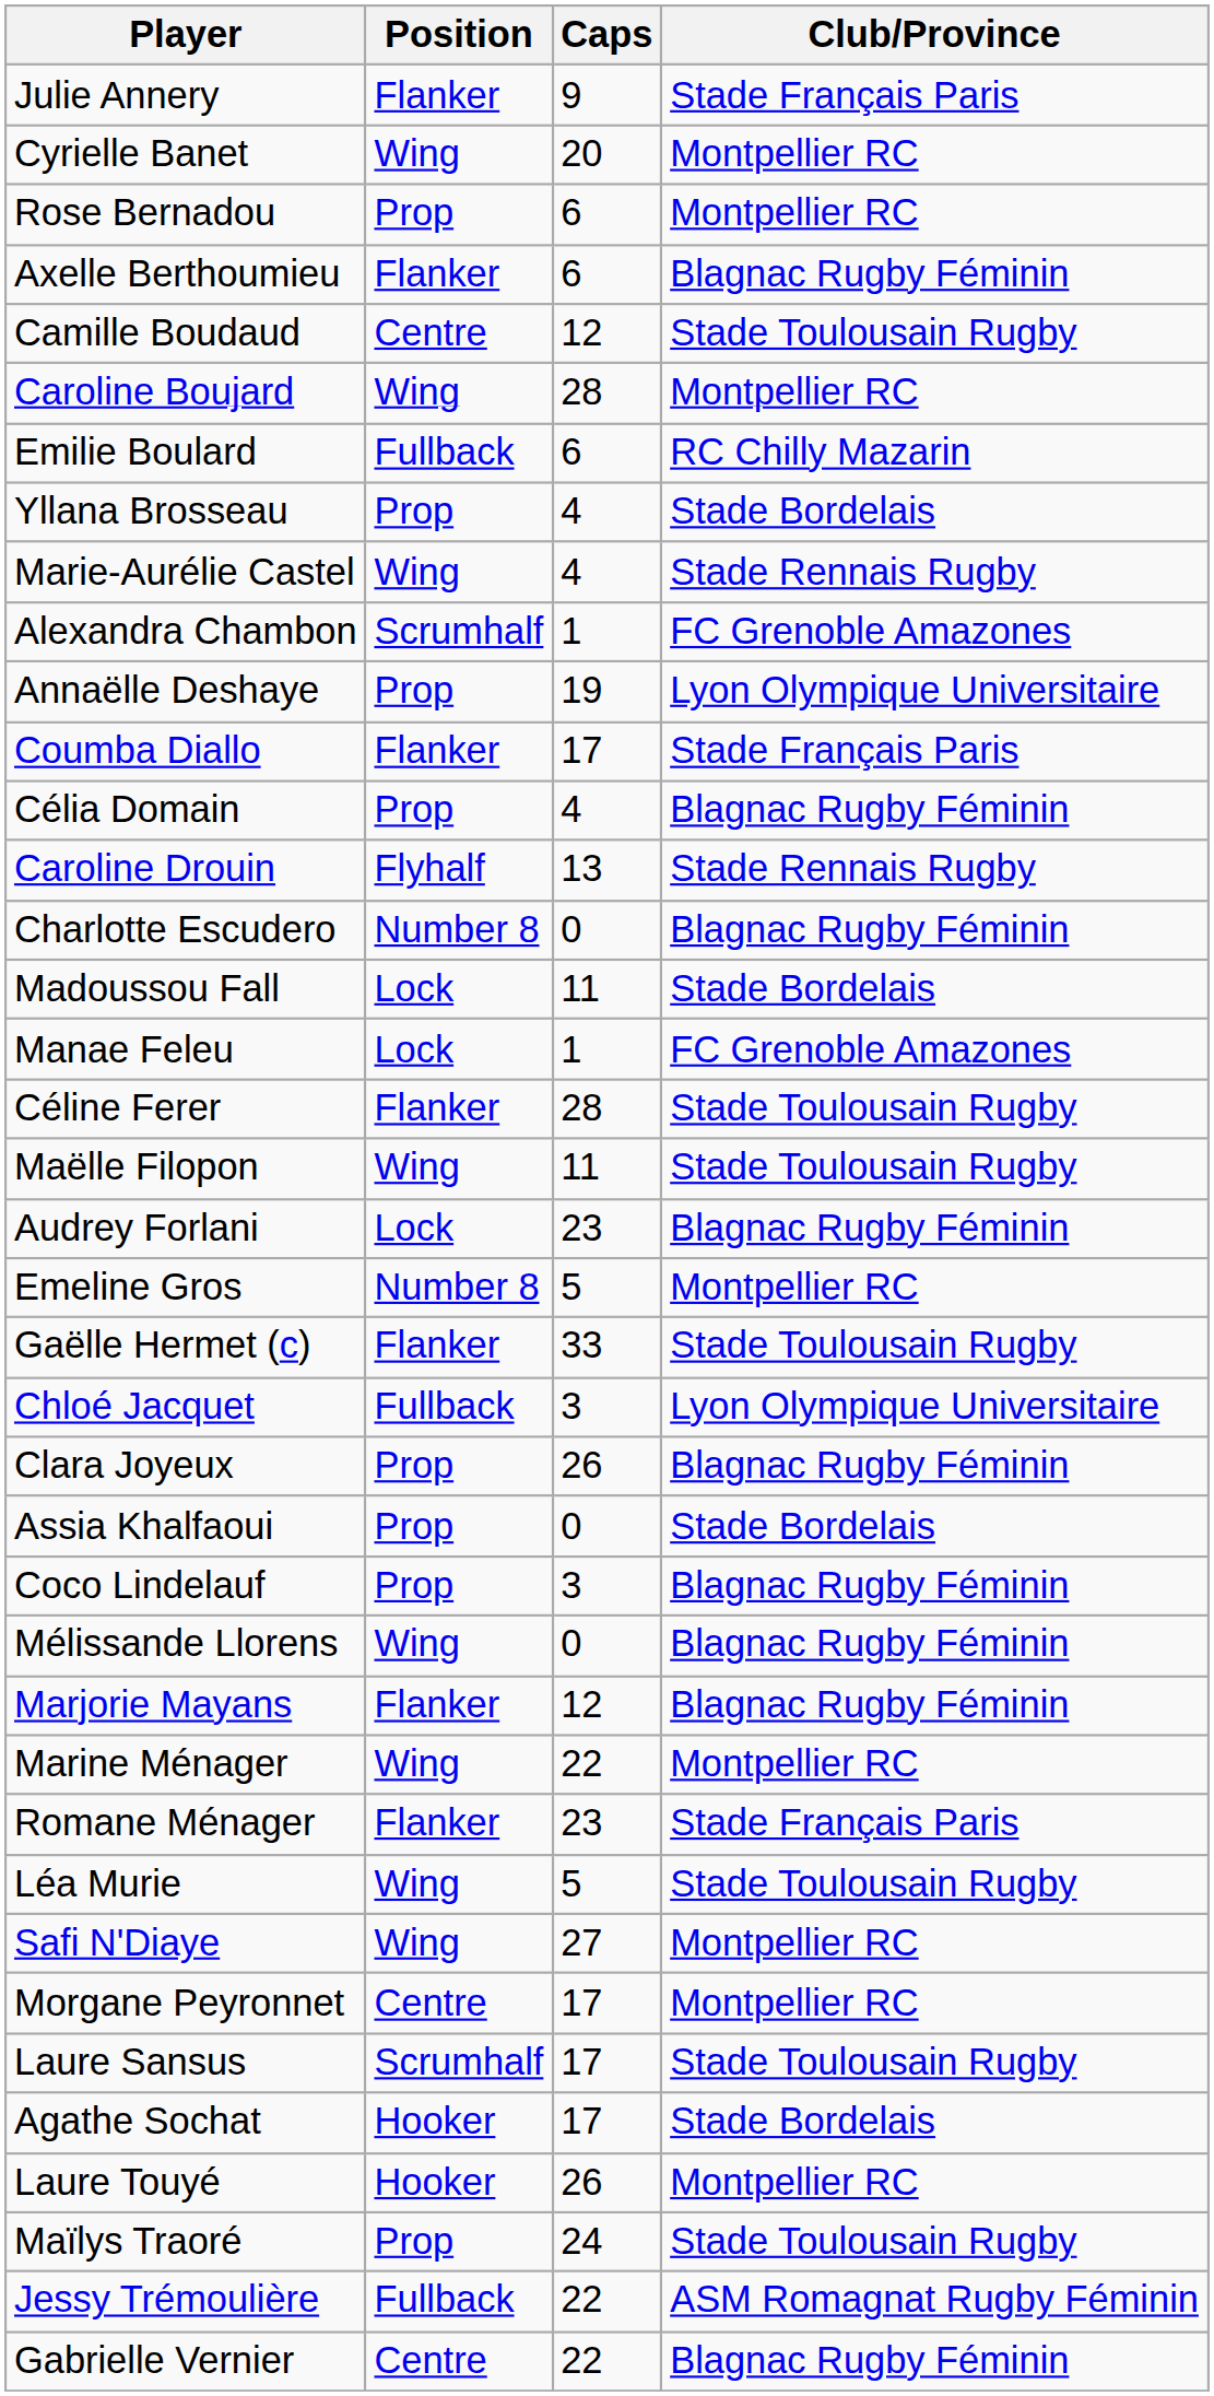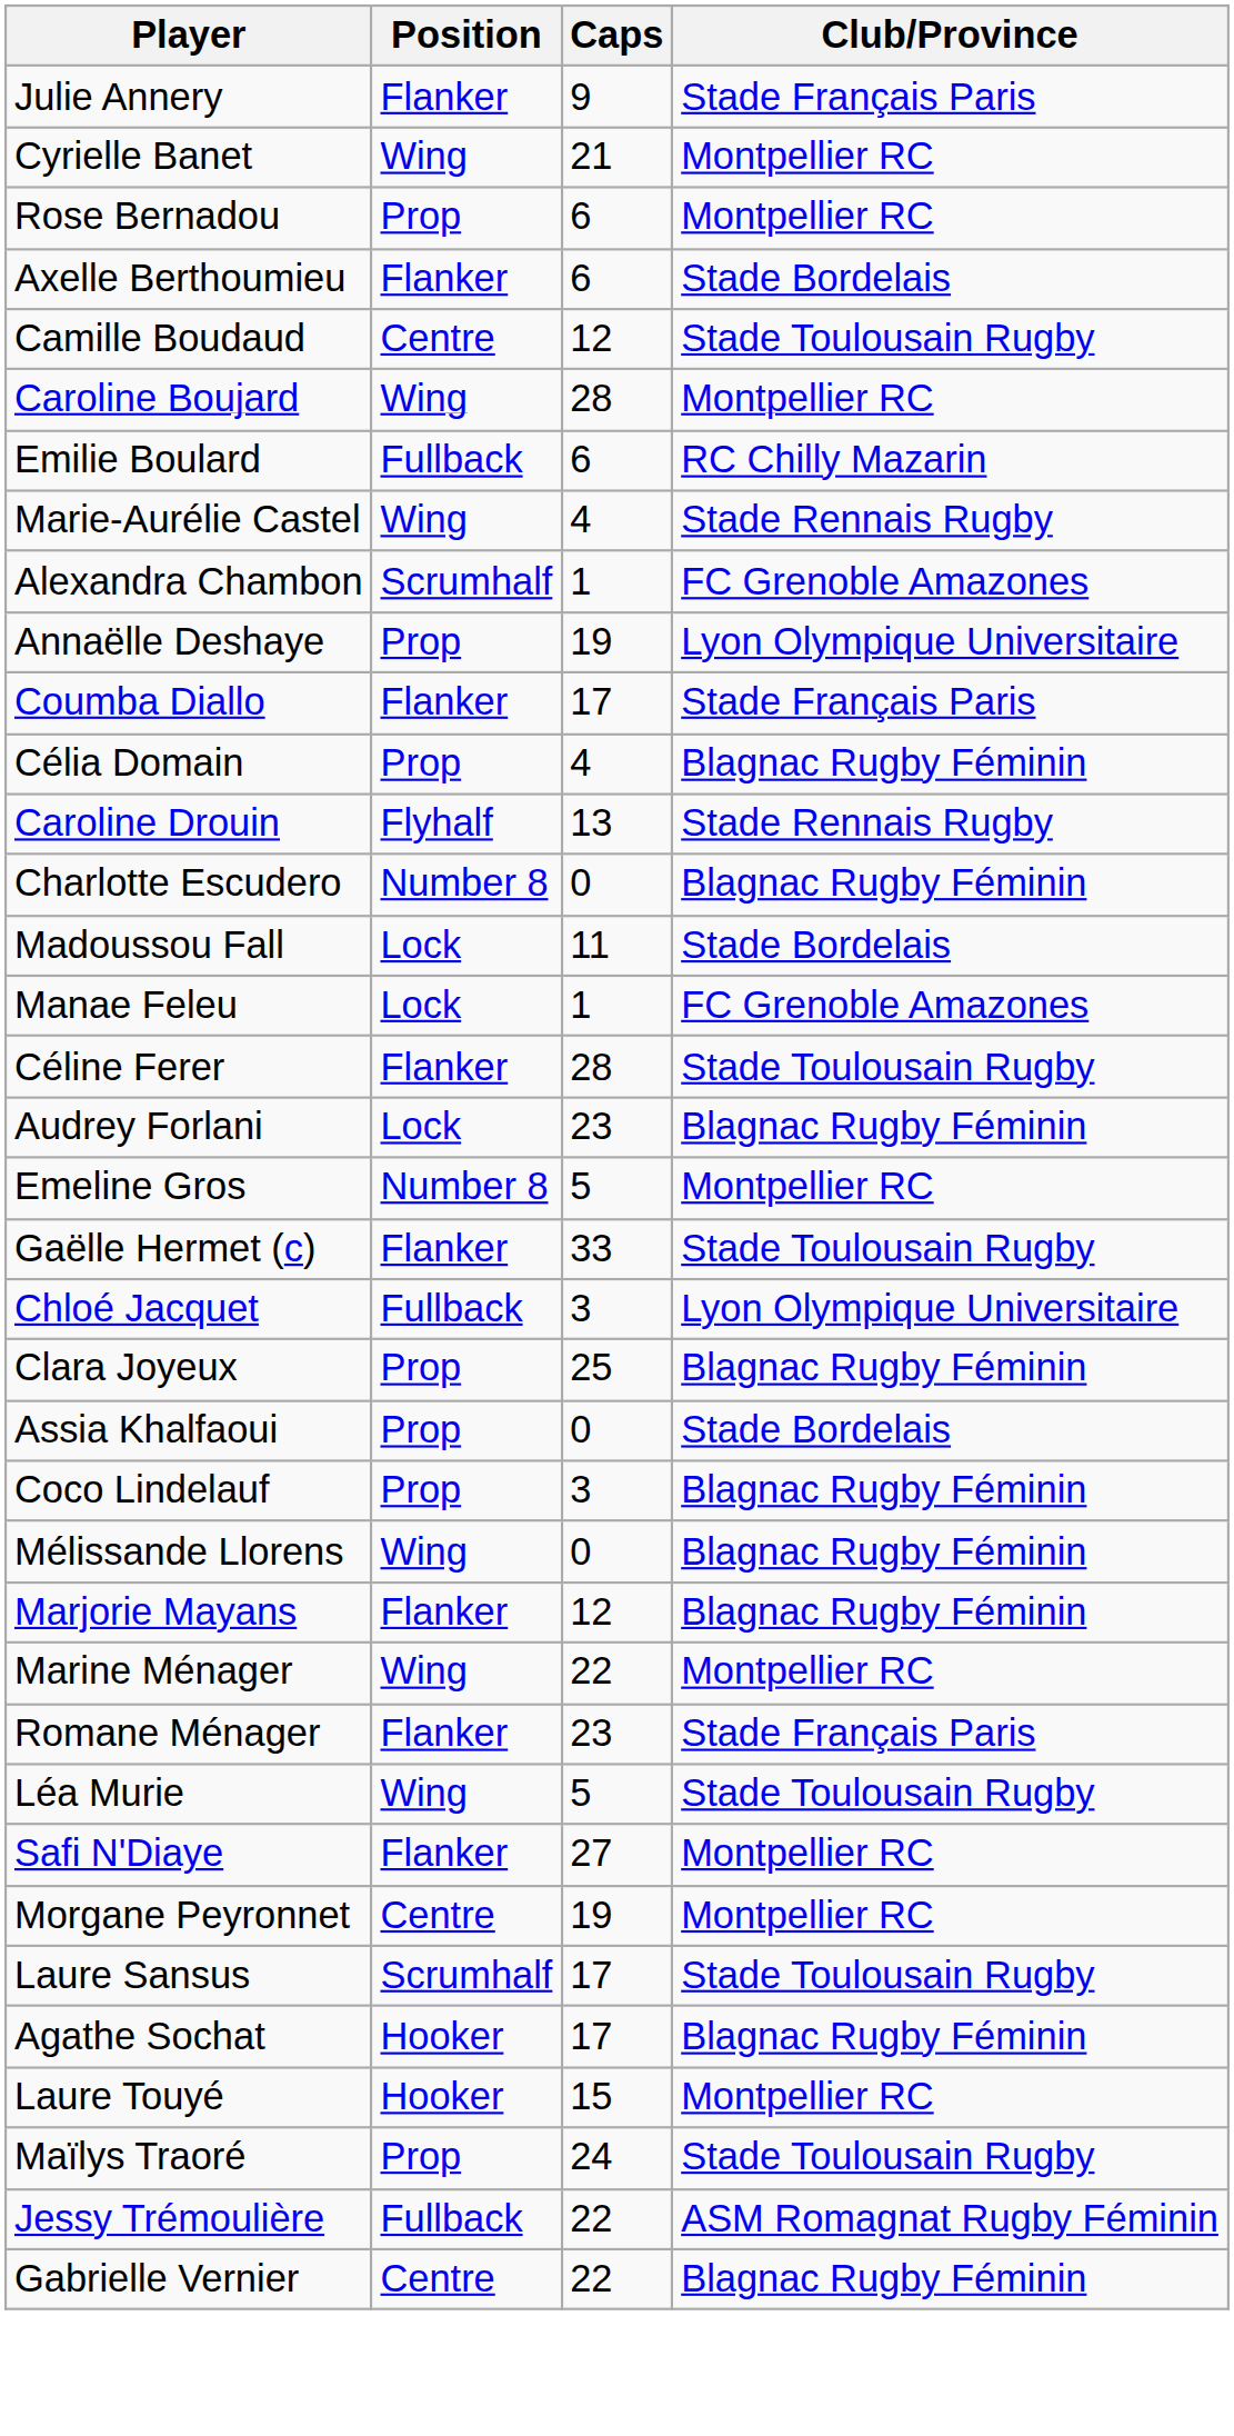Cyrielle Banet | Caps: 20 -> 21
Axelle Berthoumieu | Club/Province: Blagnac Rugby Féminin -> Stade Bordelais
- row: Yllana Brosseau | Prop | 4 | Stade Bordelais
- row: Maëlle Filopon | Wing | 11 | Stade Toulousain Rugby
Clara Joyeux | Caps: 26 -> 25
Safi N'Diaye | Position: Wing -> Flanker
Morgane Peyronnet | Caps: 17 -> 19
Agathe Sochat | Club/Province: Stade Bordelais -> Blagnac Rugby Féminin
Laure Touyé | Caps: 26 -> 15
